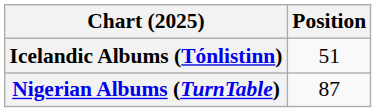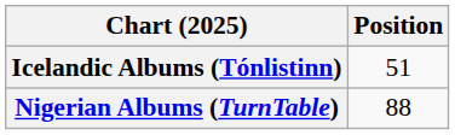Nigerian Albums (TurnTable) | Position: 87 -> 88
